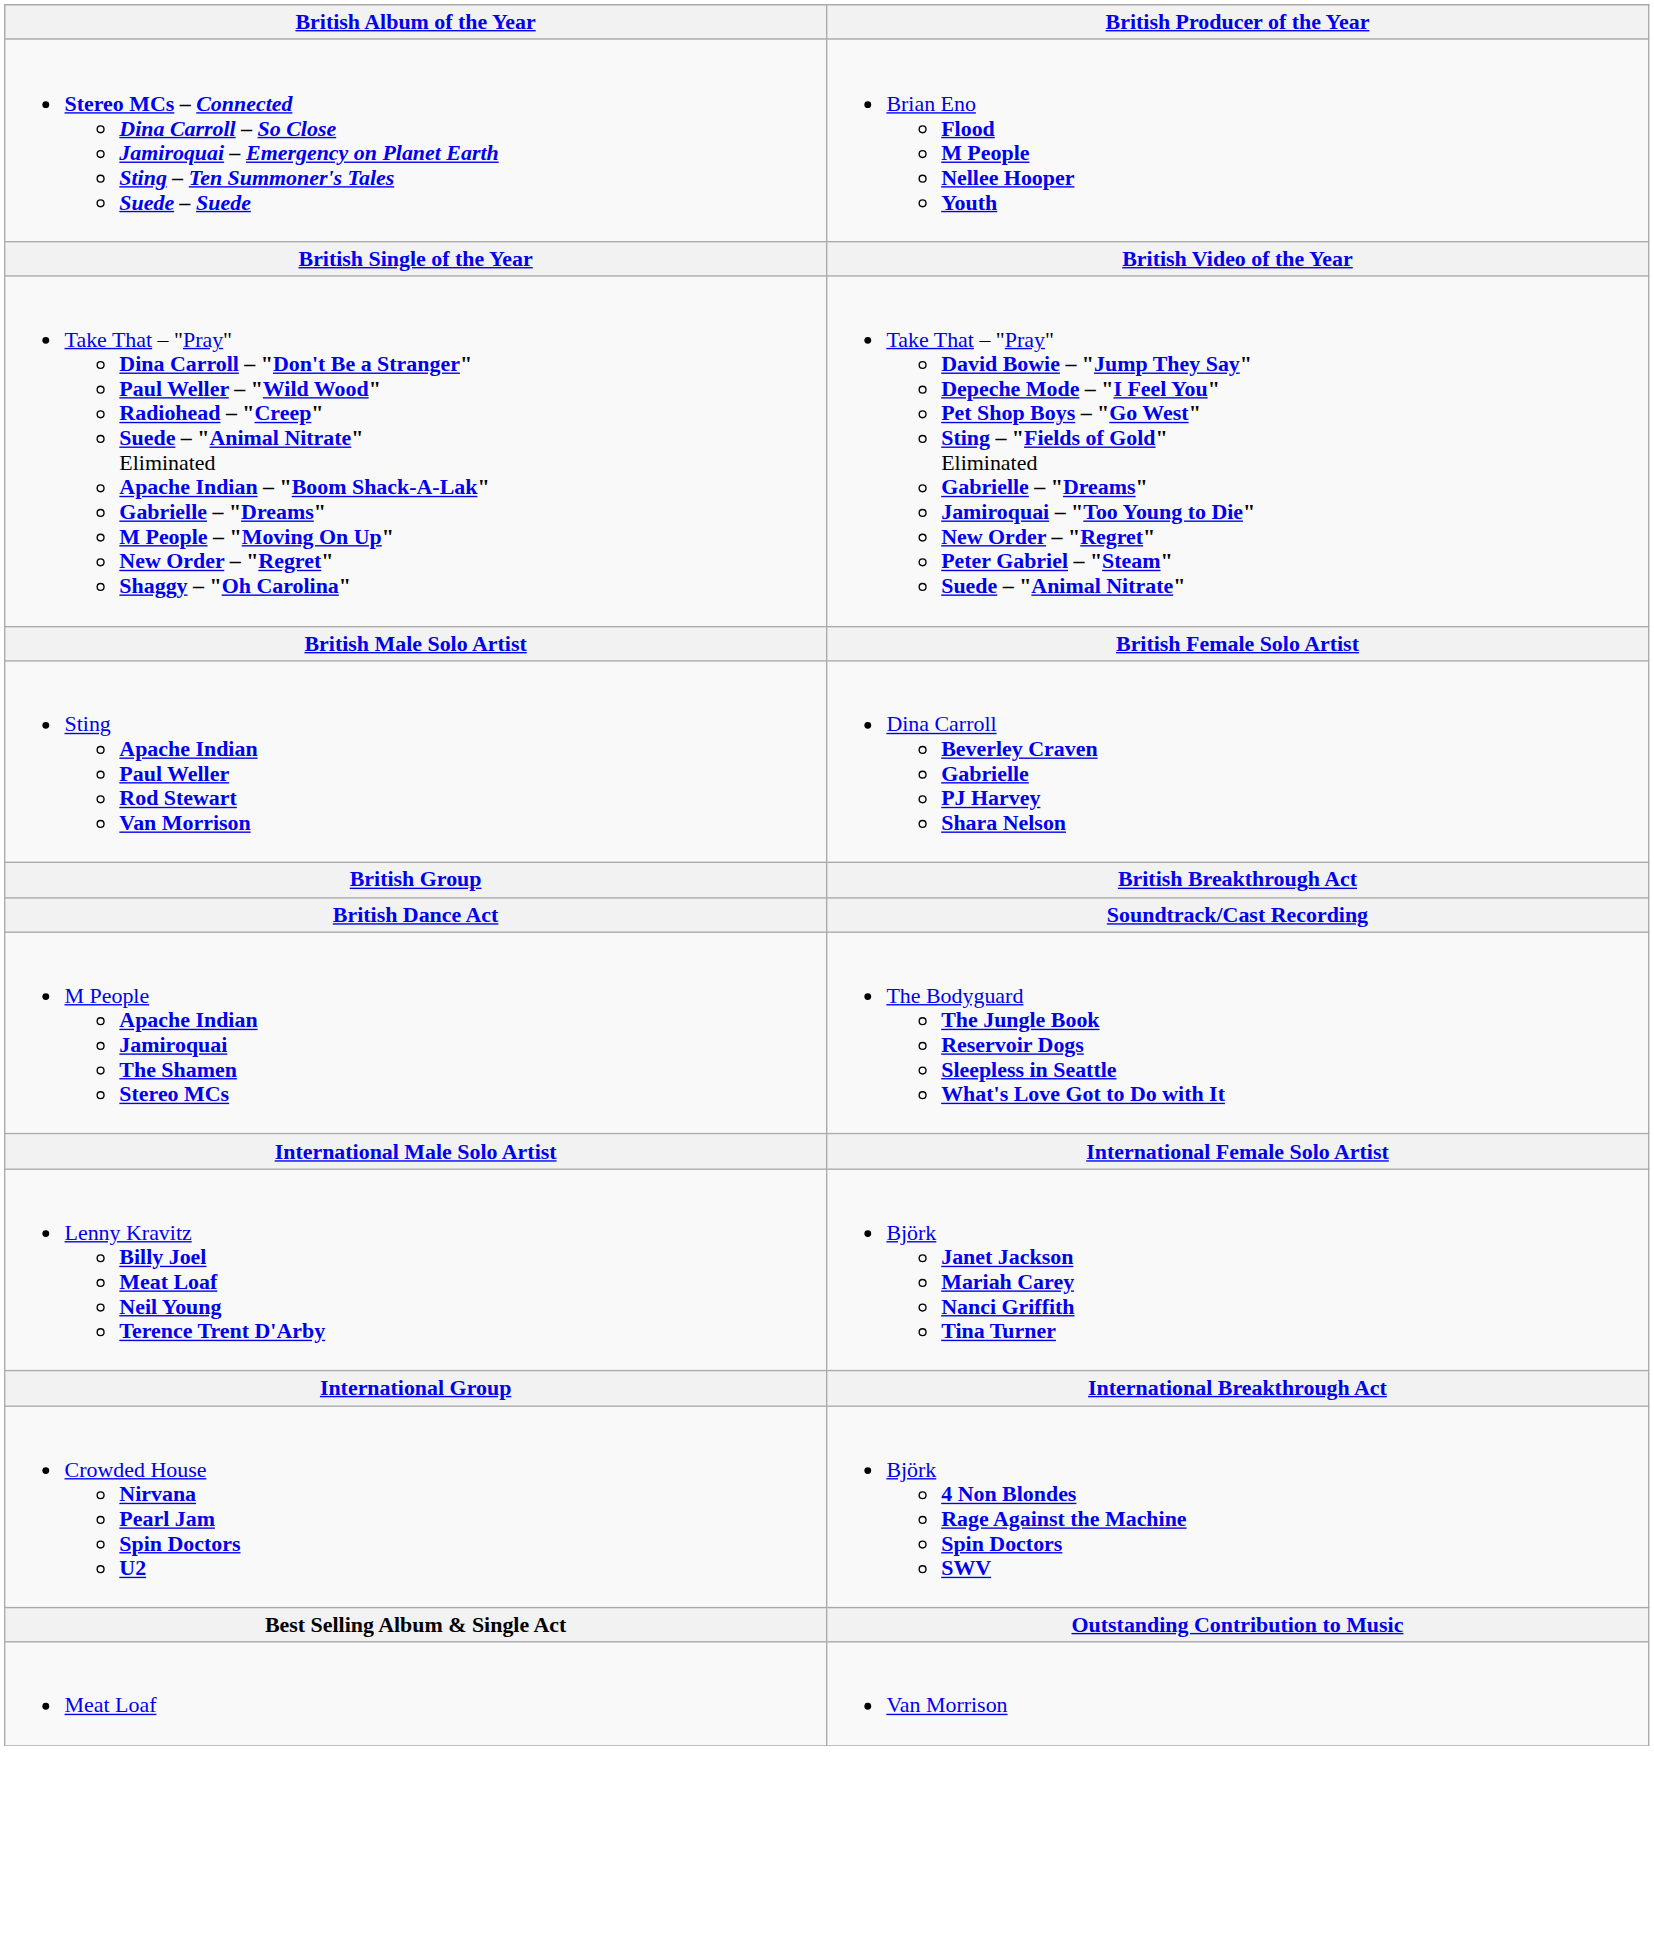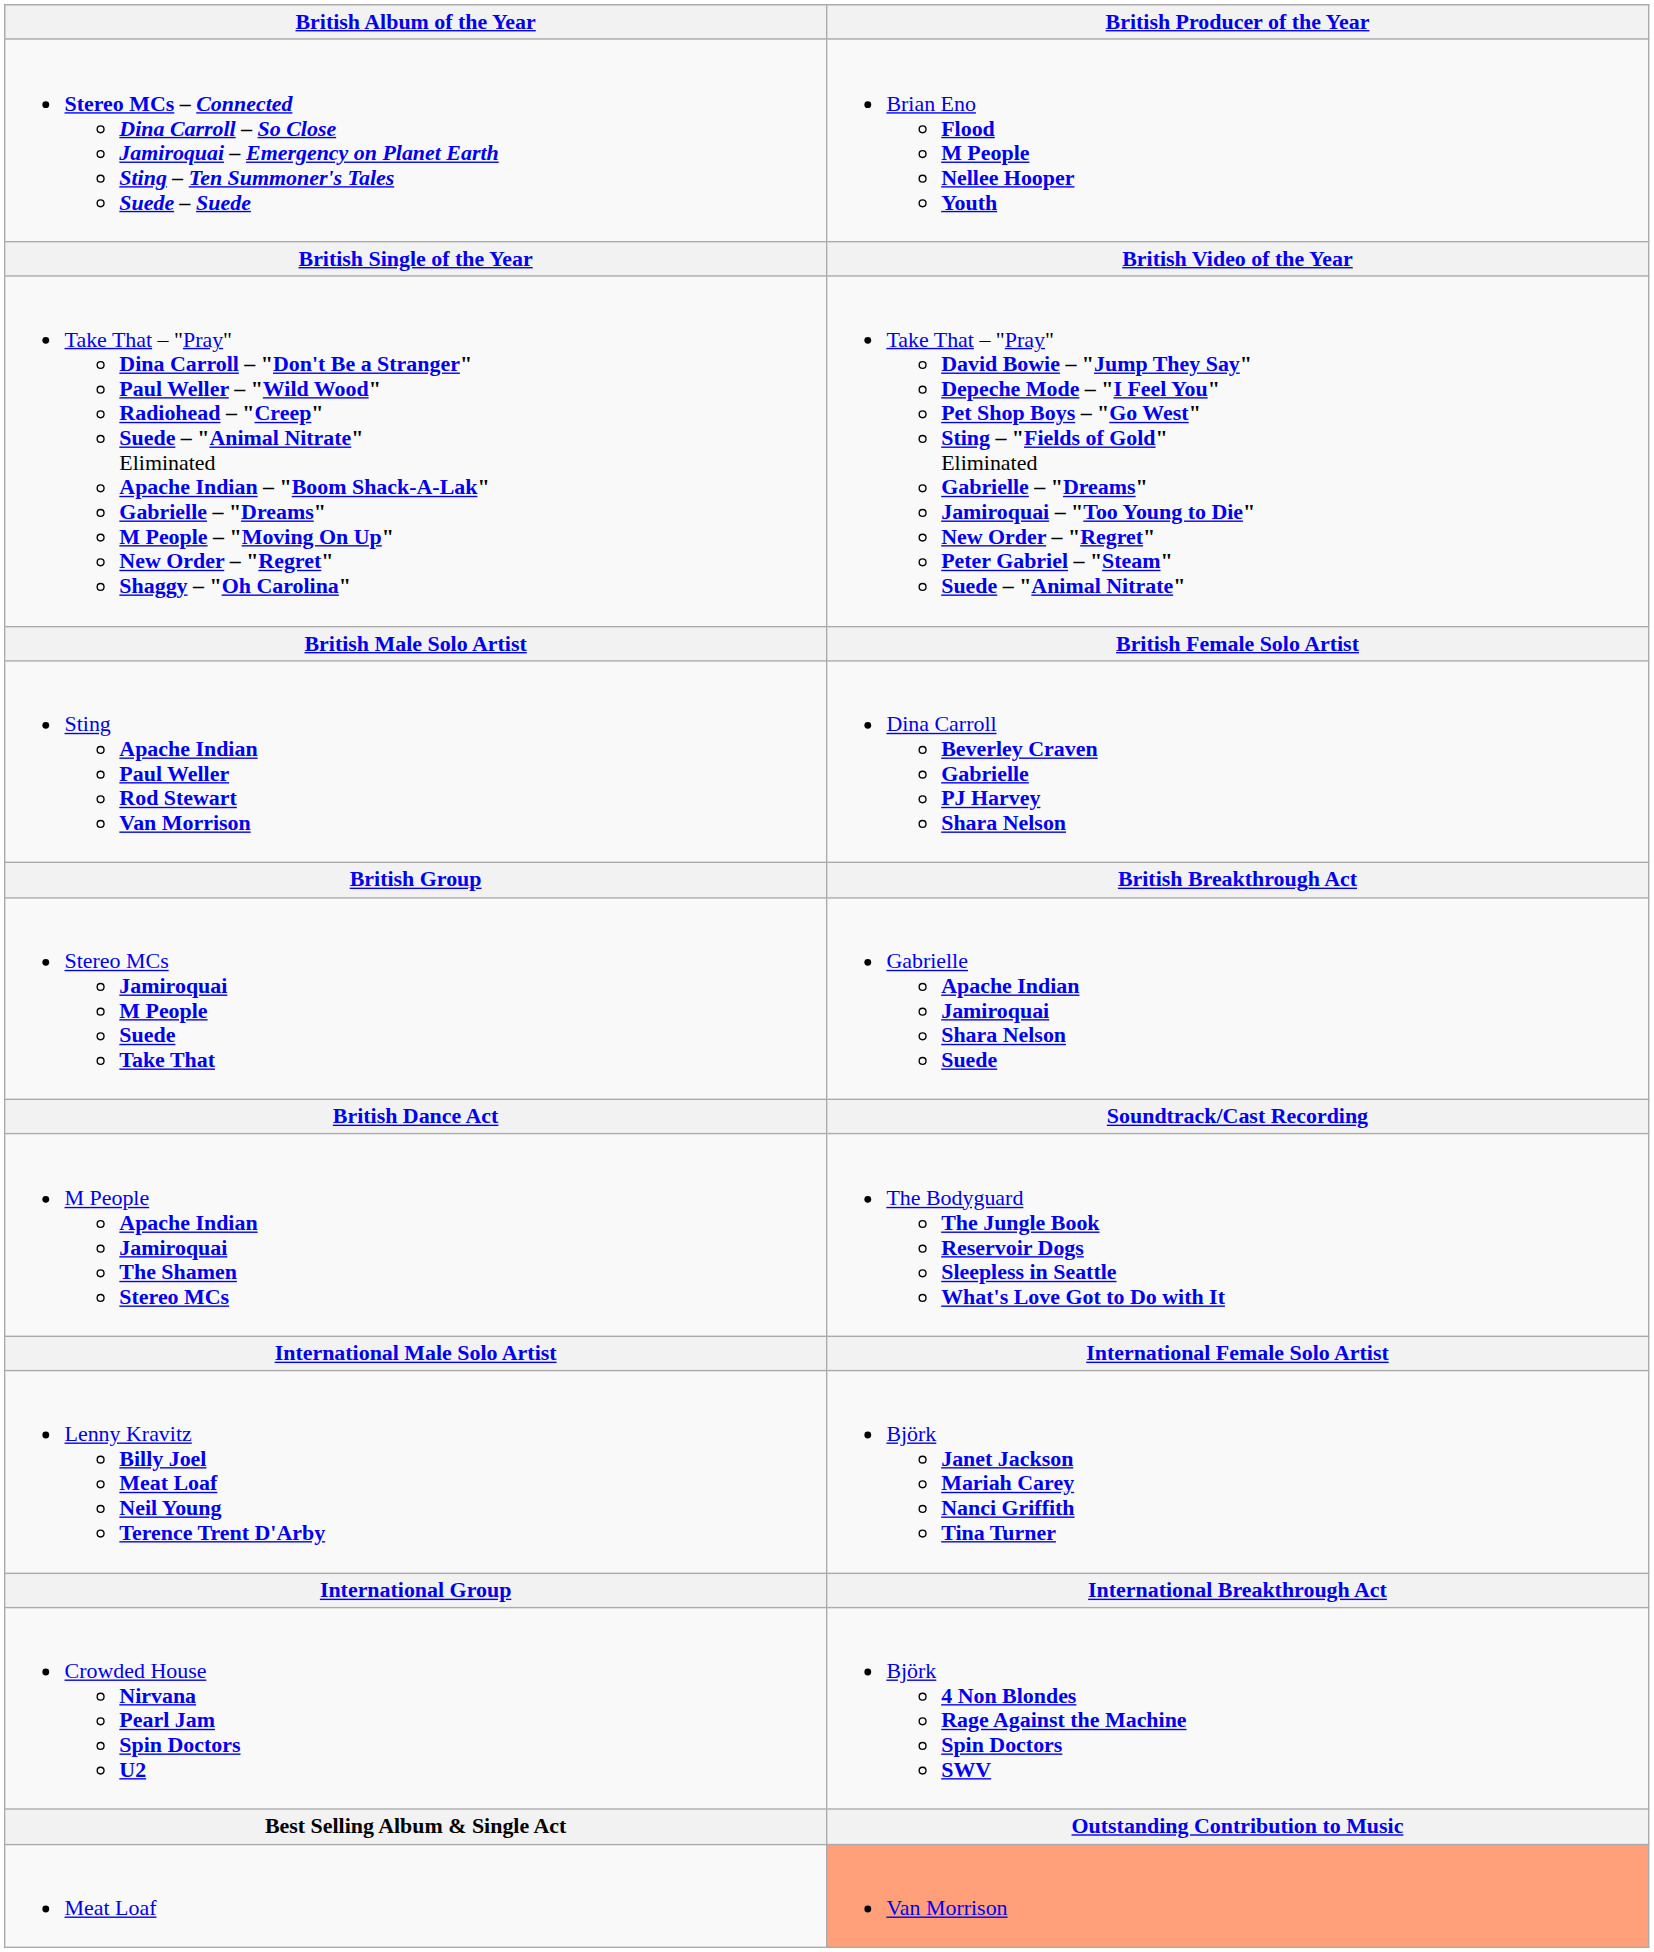+ row: Stereo MCs Jamiroquai M People Suede Take That | Gabrielle Apache Indian Jamiroquai Shara Nelson Suede
Meat Loaf | British Producer of the Year: no background -> lightsalmon background
